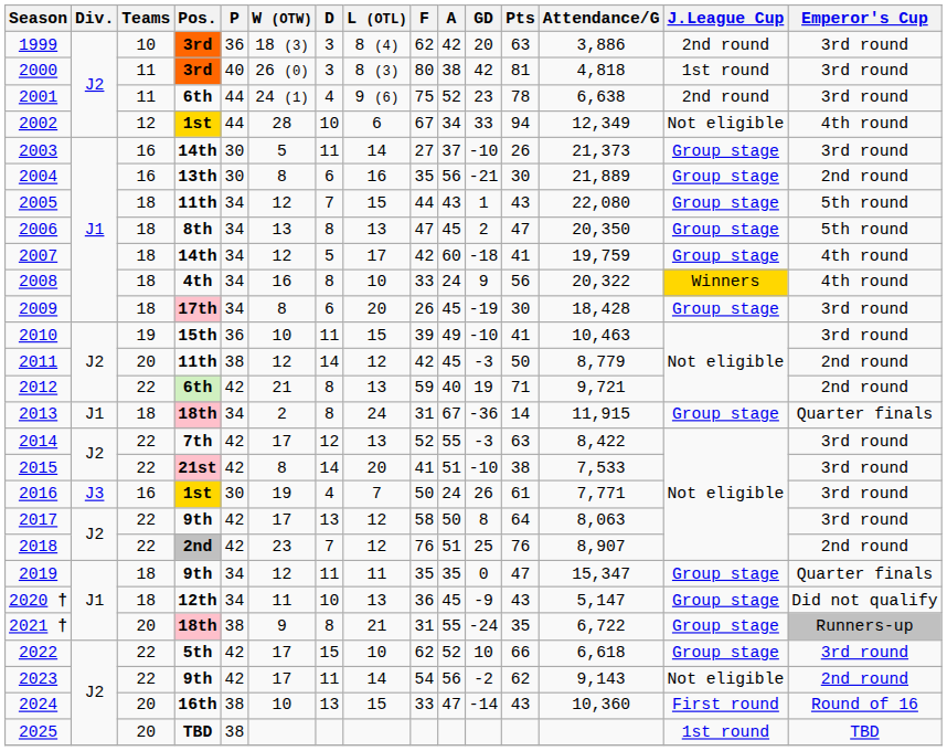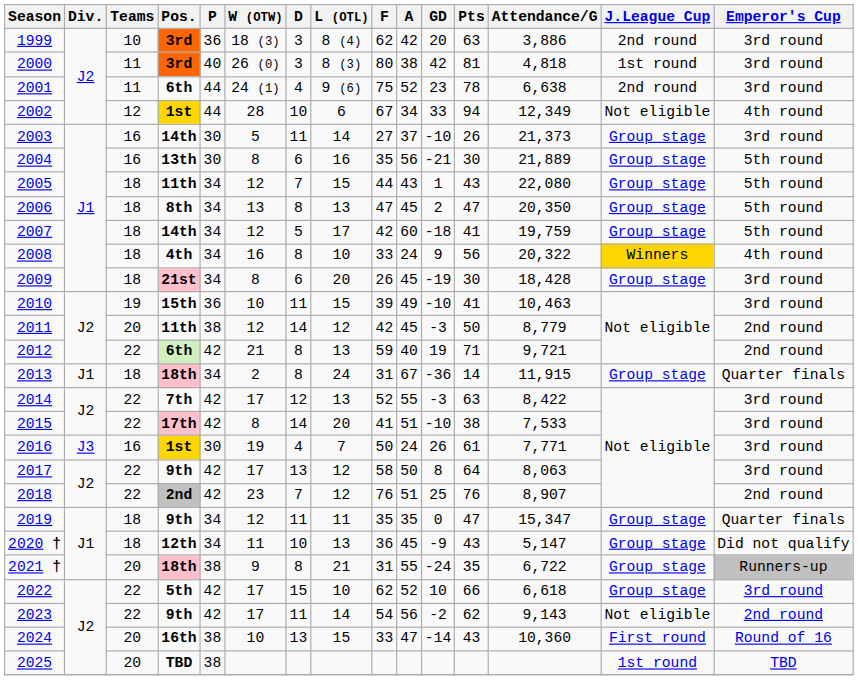2004 | Emperor's Cup: 2nd round -> 5th round
2007 | Emperor's Cup: 4th round -> 5th round
2009 | Pos.: 17th -> 21st
2015 | Pos.: 21st -> 17th
